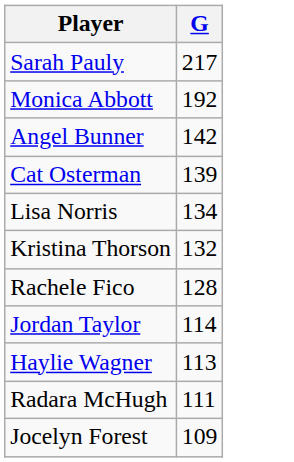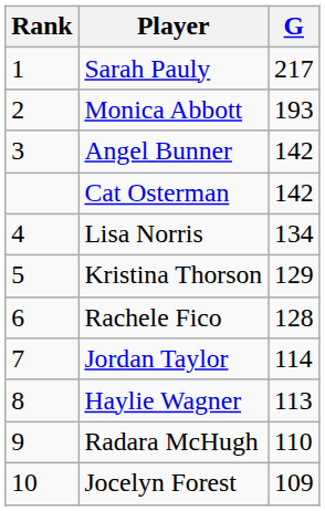+ column: Rank | 1 | 2 | 3 | 4 | 5 | 6 | 7 | 8 | 9 | 10
Monica Abbott | G: 192 -> 193
Cat Osterman | G: 139 -> 142
Kristina Thorson | G: 132 -> 129
Radara McHugh | G: 111 -> 110
